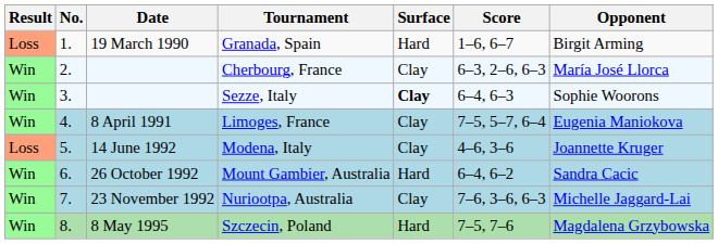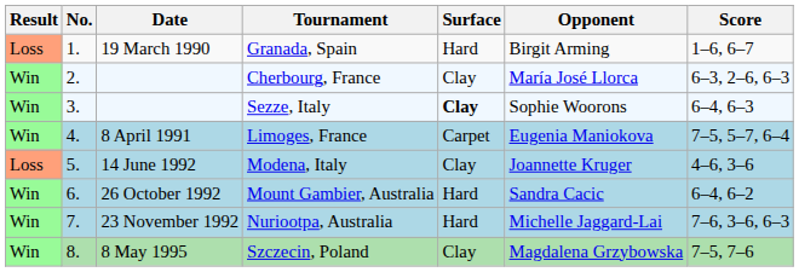columns swapped: Opponent <-> Score
Limoges, France | Surface: Clay -> Carpet
Nuriootpa, Australia | Surface: Clay -> Hard
Szczecin, Poland | Surface: Hard -> Clay
